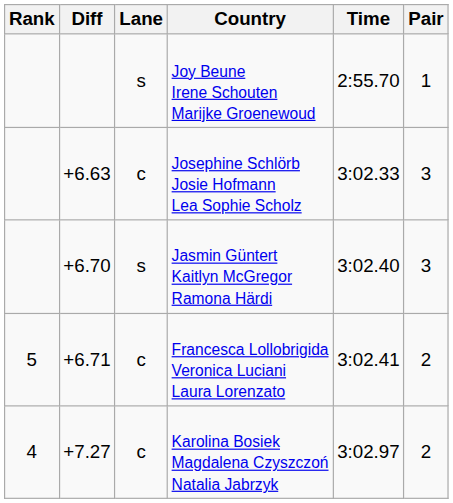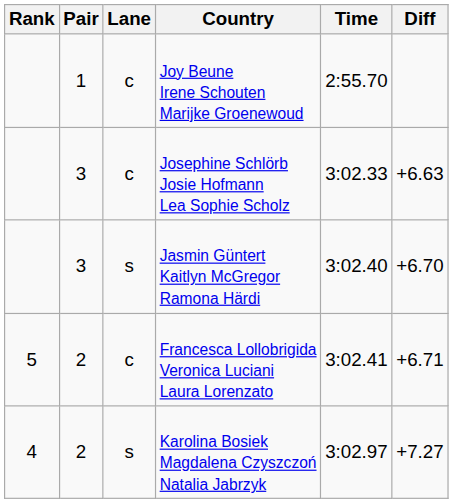columns swapped: Pair <-> Diff
Joy Beune Irene Schouten Marijke Groenewoud | Lane: s -> c
Karolina Bosiek Magdalena Czyszczoń Natalia Jabrzyk | Lane: c -> s
